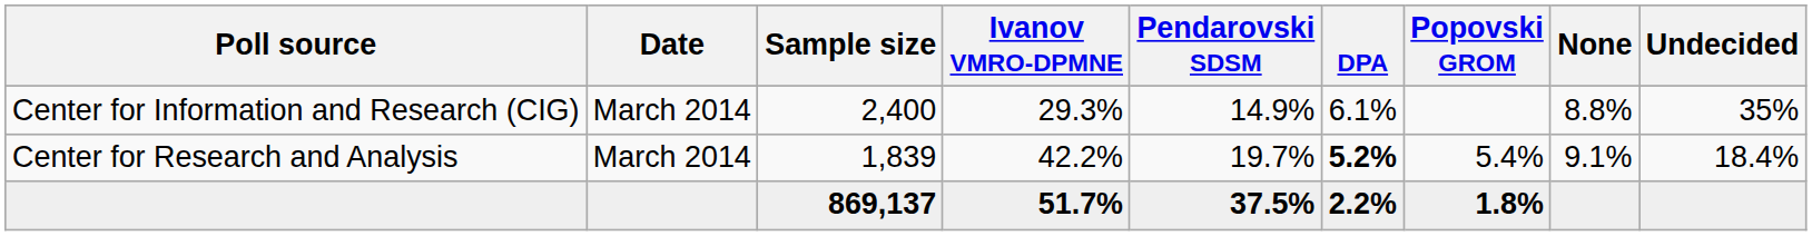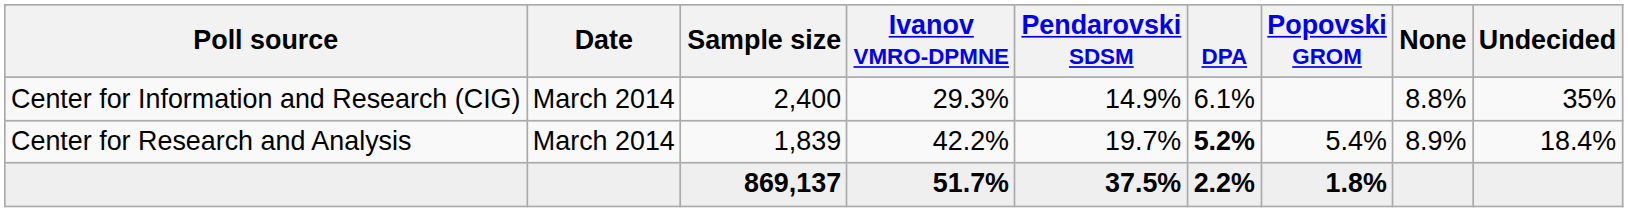Center for Research and Analysis | None: 9.1% -> 8.9%
